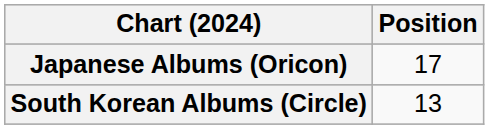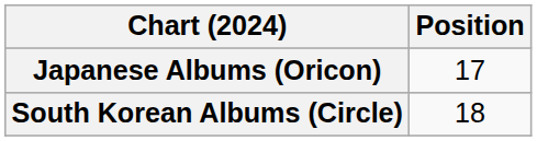South Korean Albums (Circle) | Position: 13 -> 18
